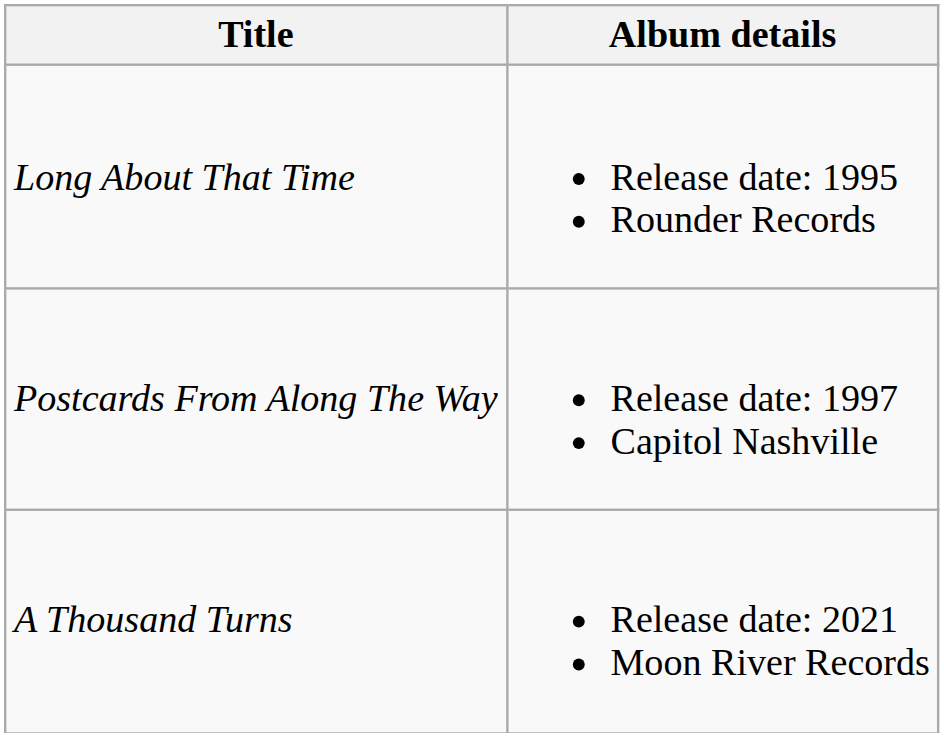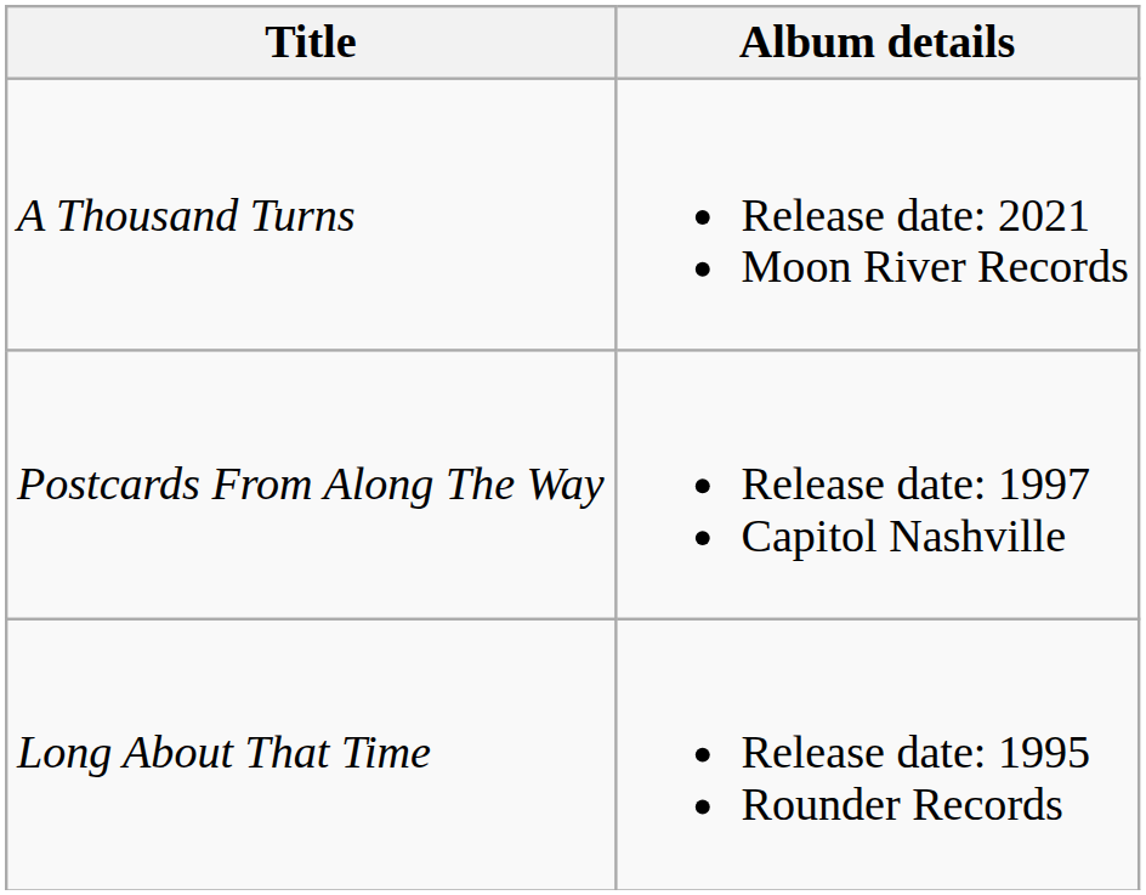rows swapped: Long About That Time <-> A Thousand Turns
